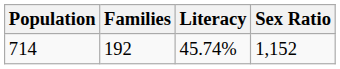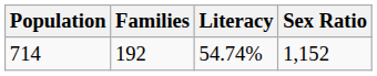714 | Literacy: 45.74% -> 54.74%
